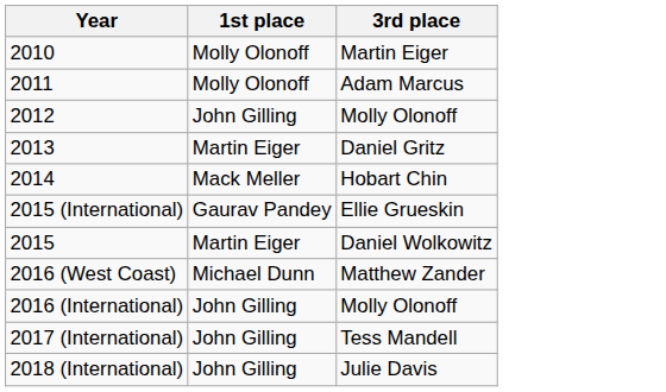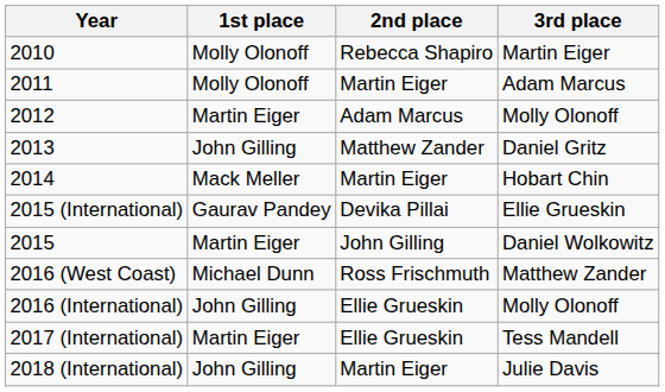+ column: 2nd place | Rebecca Shapiro | Martin Eiger | Adam Marcus | Matthew Zander | Martin Eiger | Devika Pillai | John Gilling | Ross Frischmuth | Ellie Grueskin | Ellie Grueskin | Martin Eiger
2012 / Molly Olonoff | 1st place: John Gilling -> Martin Eiger
Daniel Gritz | 1st place: Martin Eiger -> John Gilling
Tess Mandell | 1st place: John Gilling -> Martin Eiger
